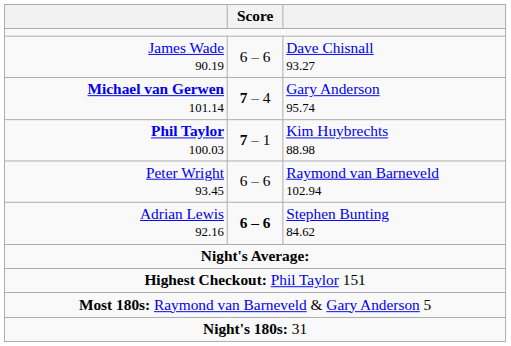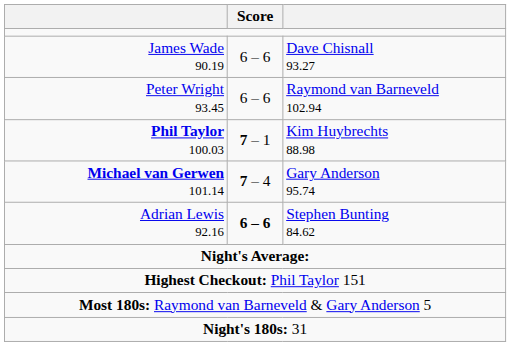rows swapped: Peter Wright 93.45 <-> Michael van Gerwen 101.14
